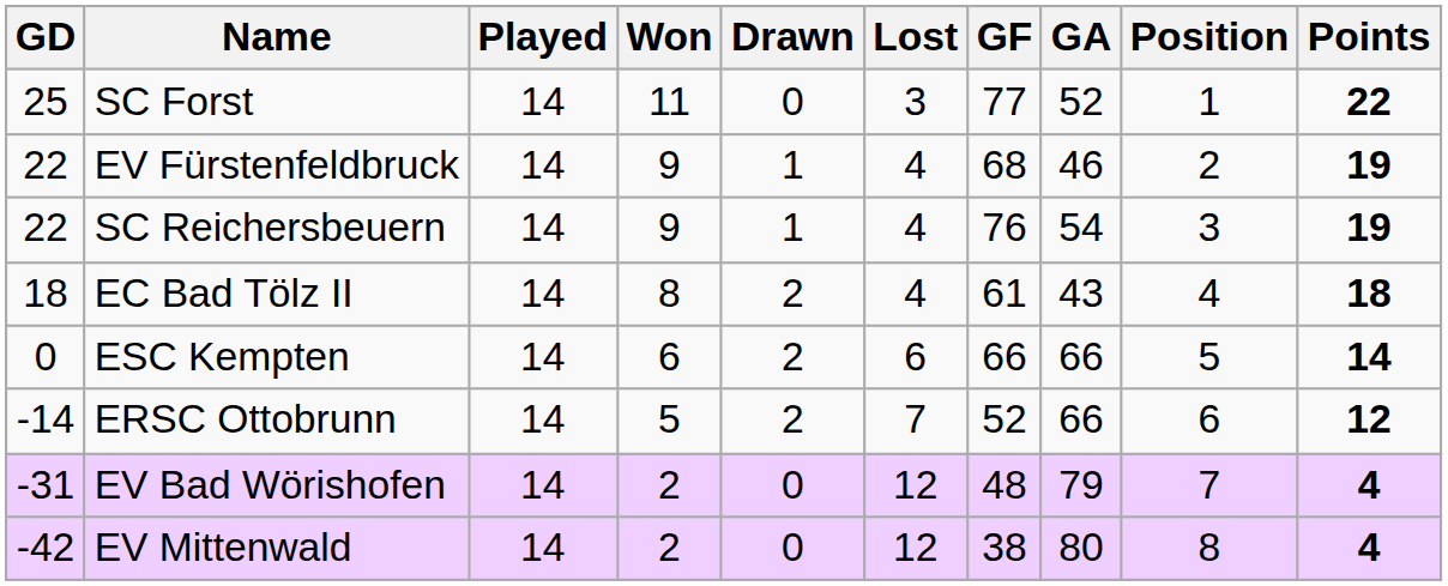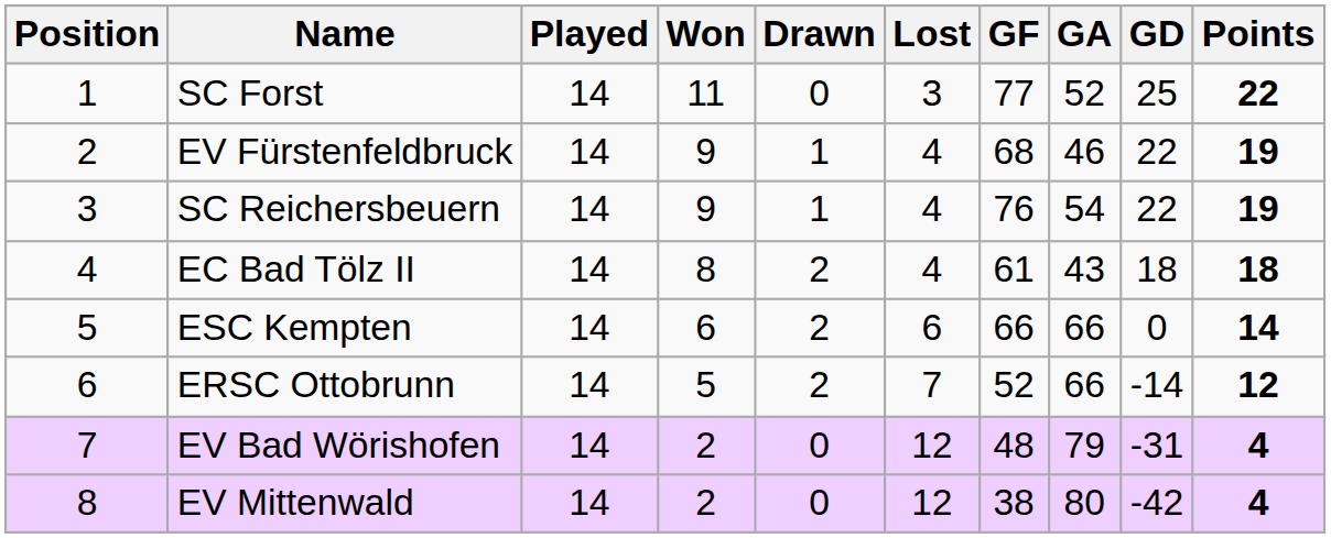columns swapped: Position <-> GD
